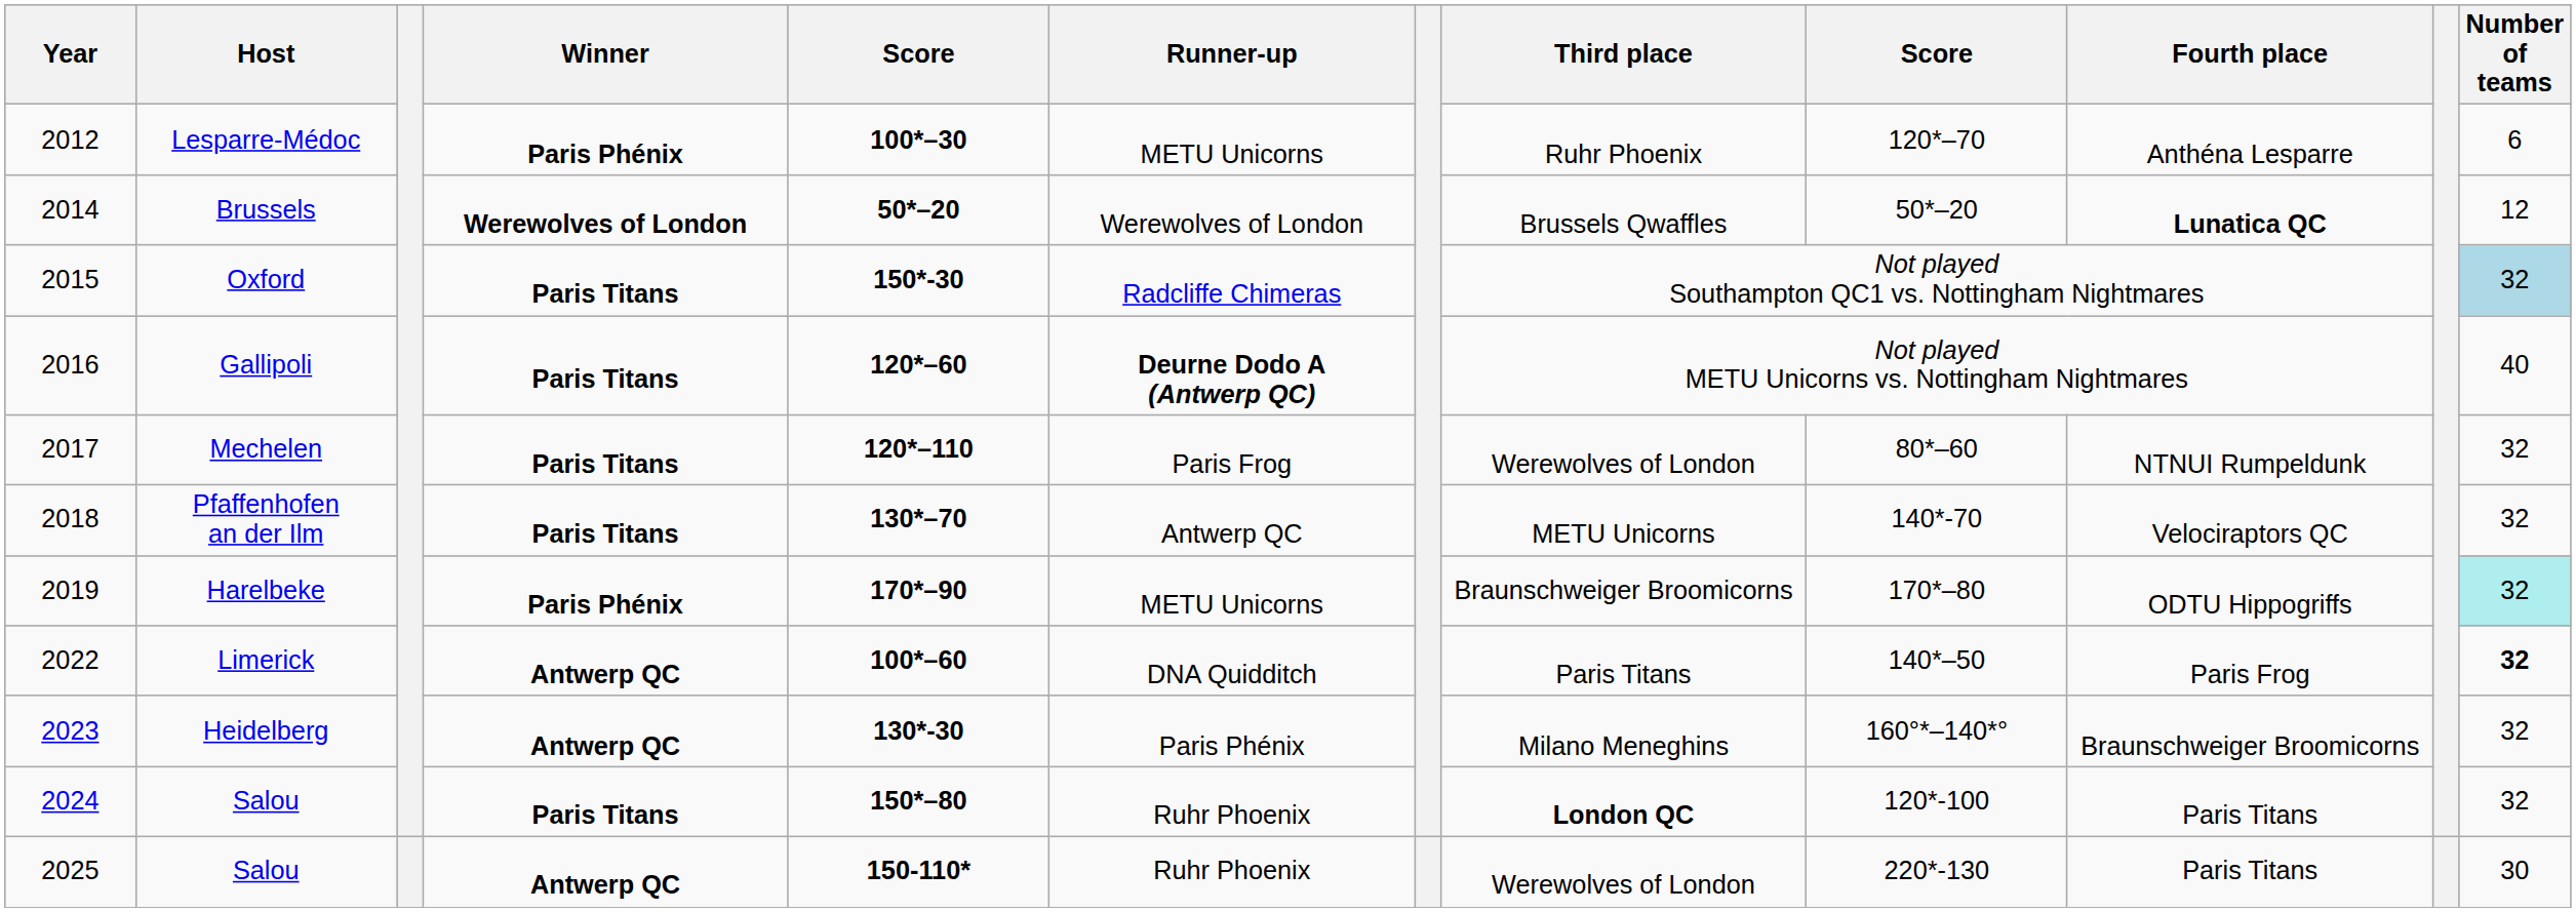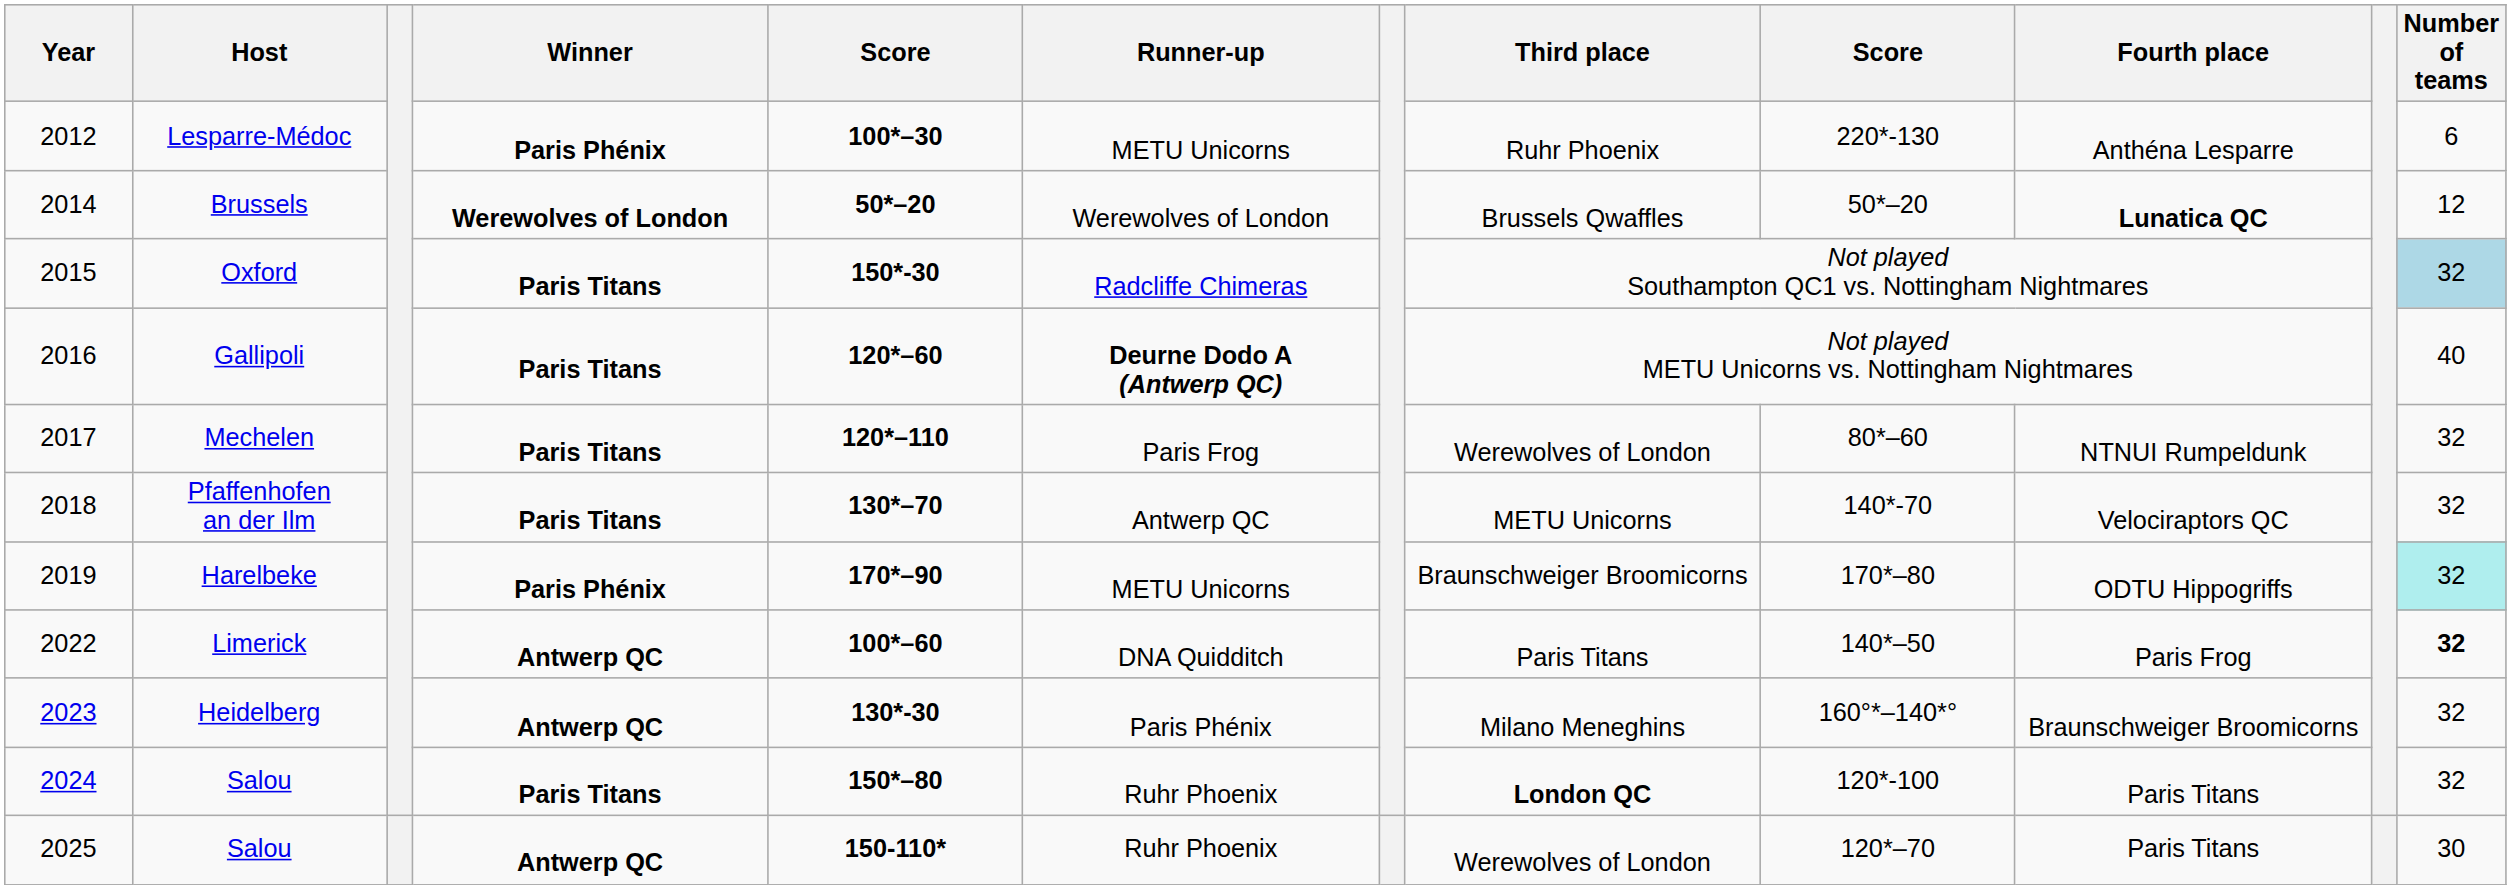Lesparre-Médoc | column 9: 120*–70 -> 220*-130
2025 / Salou | column 9: 220*-130 -> 120*–70
